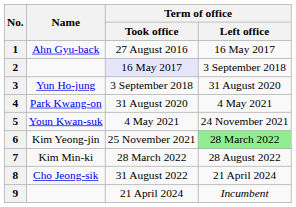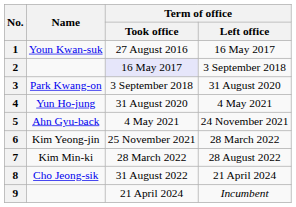1 | Name: Ahn Gyu-back -> Youn Kwan-suk
3 | Name: Yun Ho-jung -> Park Kwang-on
4 | Name: Park Kwang-on -> Yun Ho-jung
5 | Name: Youn Kwan-suk -> Ahn Gyu-back
6 | Term of office / Left office: lightgreen background -> no background
